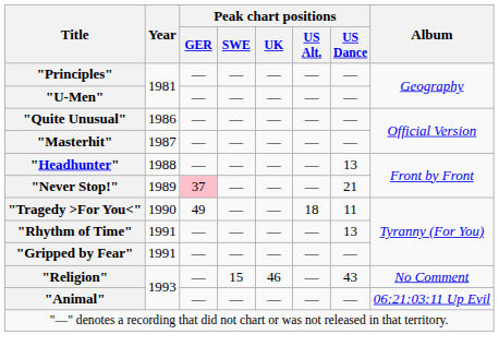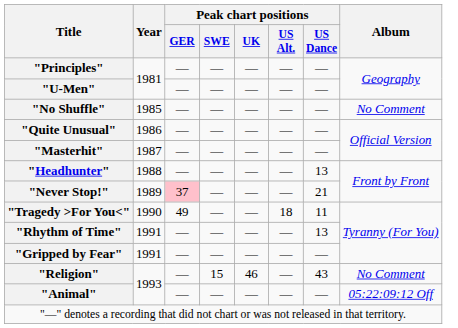+ row: "No Shuffle" | 1985 | — | — | — | — | — | No Comment
"Animal" | Album: 06:21:03:11 Up Evil -> 05:22:09:12 Off
